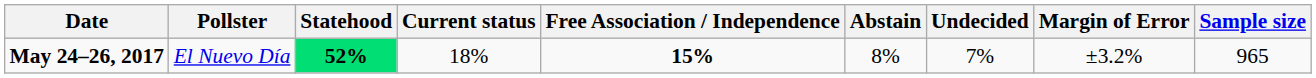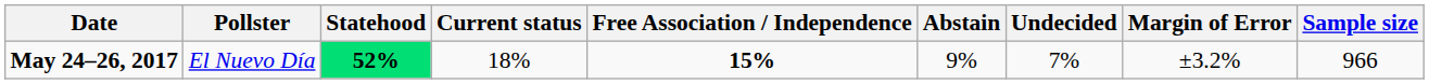May 24–26, 2017 | Abstain: 8% -> 9%
May 24–26, 2017 | Sample size: 965 -> 966
